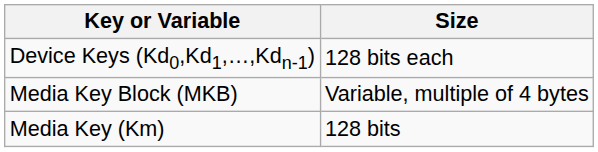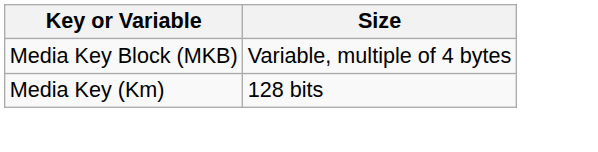- row: Device Keys (Kd0,Kd1,…,Kdn-1) | 128 bits each
